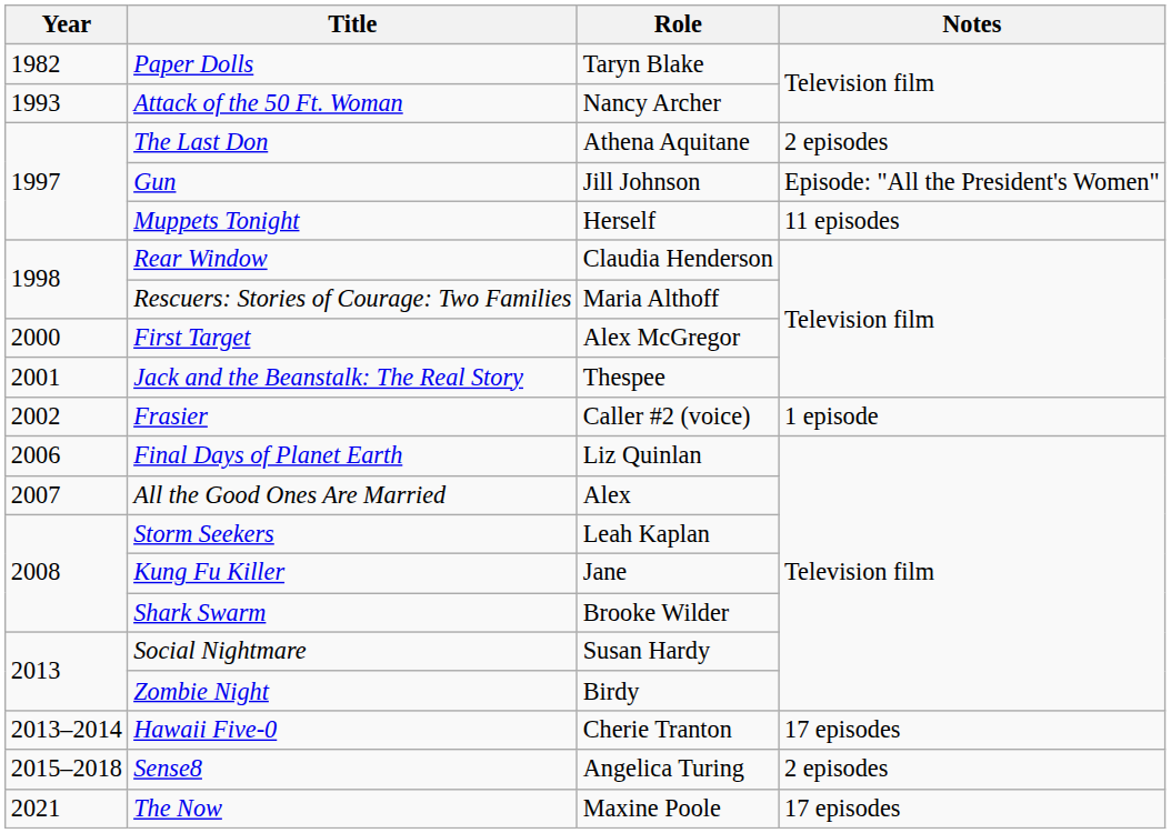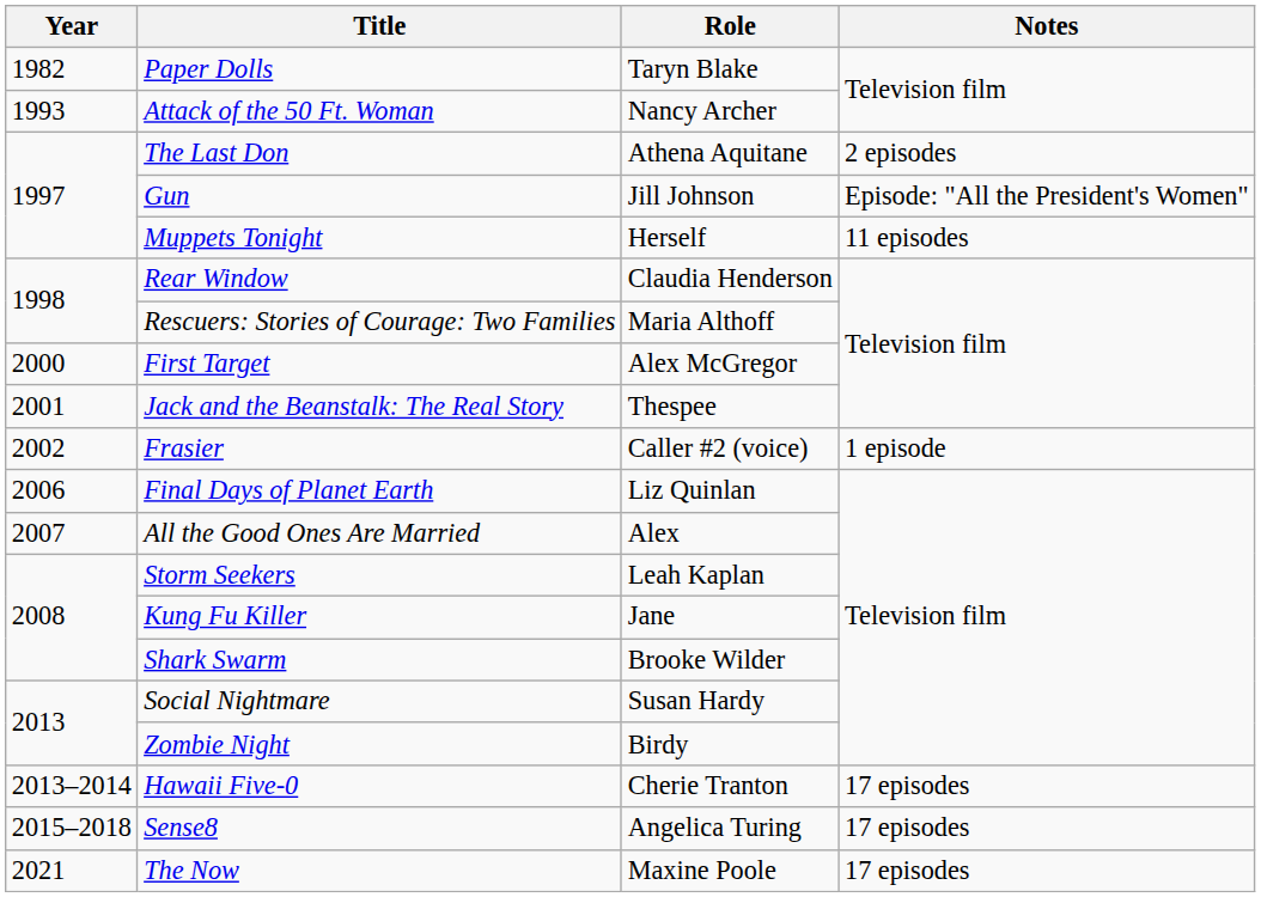Sense8 | Notes: 2 episodes -> 17 episodes
